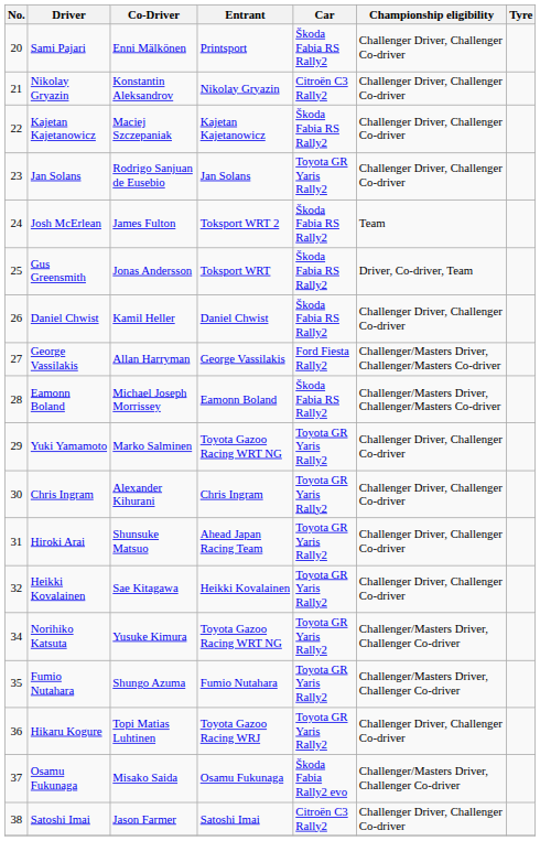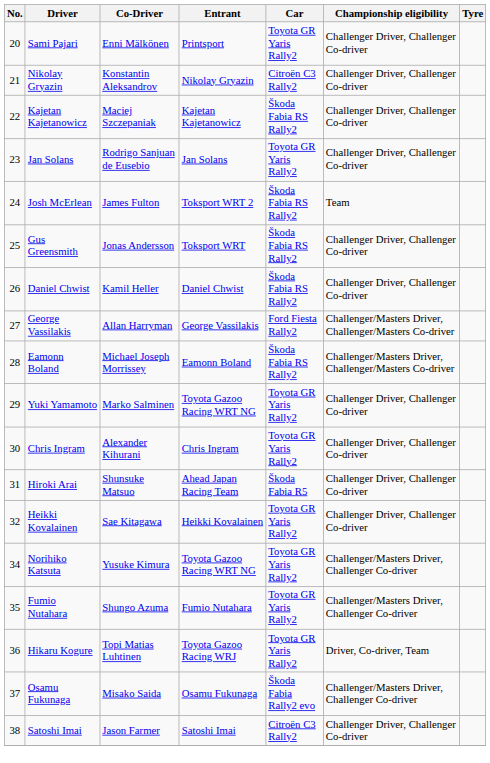Sami Pajari | Car: Škoda Fabia RS Rally2 -> Toyota GR Yaris Rally2
Gus Greensmith | Championship eligibility: Driver, Co-driver, Team -> Challenger Driver, Challenger Co-driver
Hiroki Arai | Car: Toyota GR Yaris Rally2 -> Škoda Fabia R5
Hikaru Kogure | Championship eligibility: Challenger Driver, Challenger Co-driver -> Driver, Co-driver, Team
